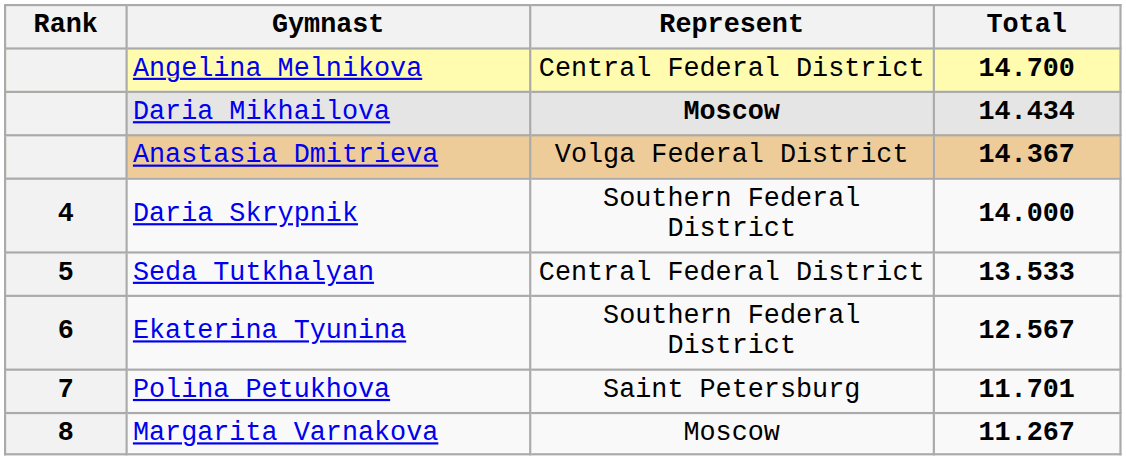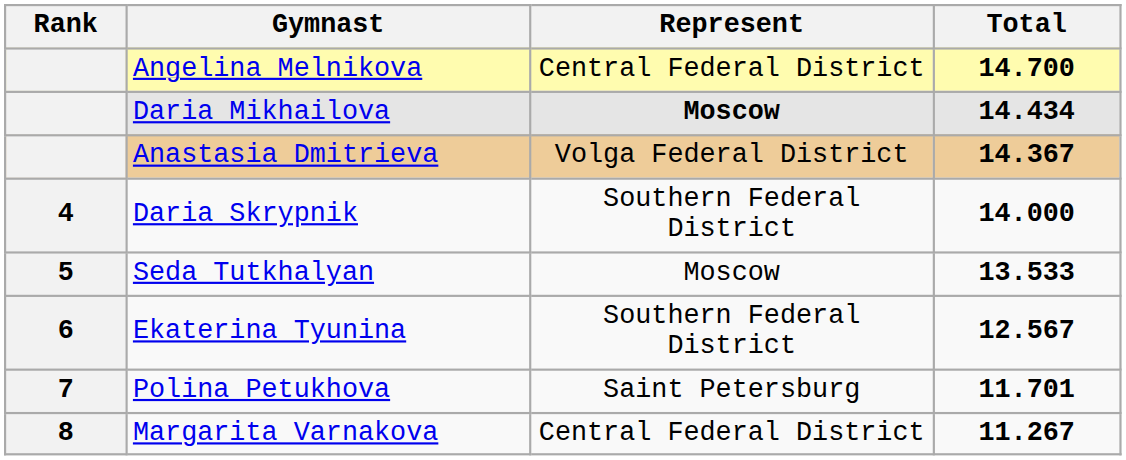Seda Tutkhalyan | Represent: Central Federal District -> Moscow
Margarita Varnakova | Represent: Moscow -> Central Federal District
